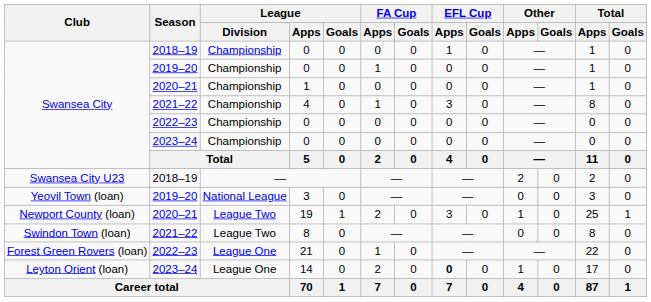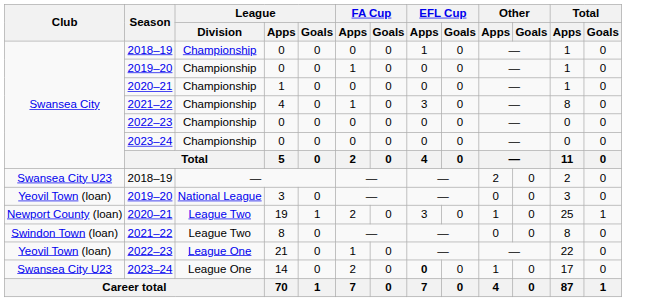21 | Club: Forest Green Rovers (loan) -> Yeovil Town (loan)
14 | Club: Leyton Orient (loan) -> Swansea City U23
